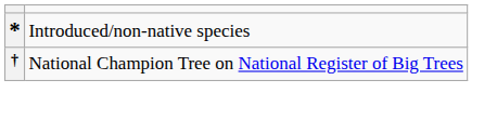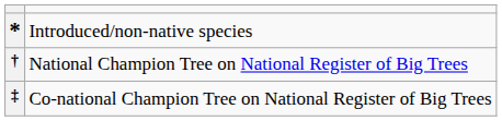+ row: ‡ | Co-national Champion Tree on National Register of Big Trees
